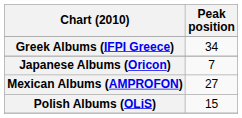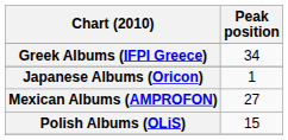Japanese Albums (Oricon) | Peak position: 7 -> 1
